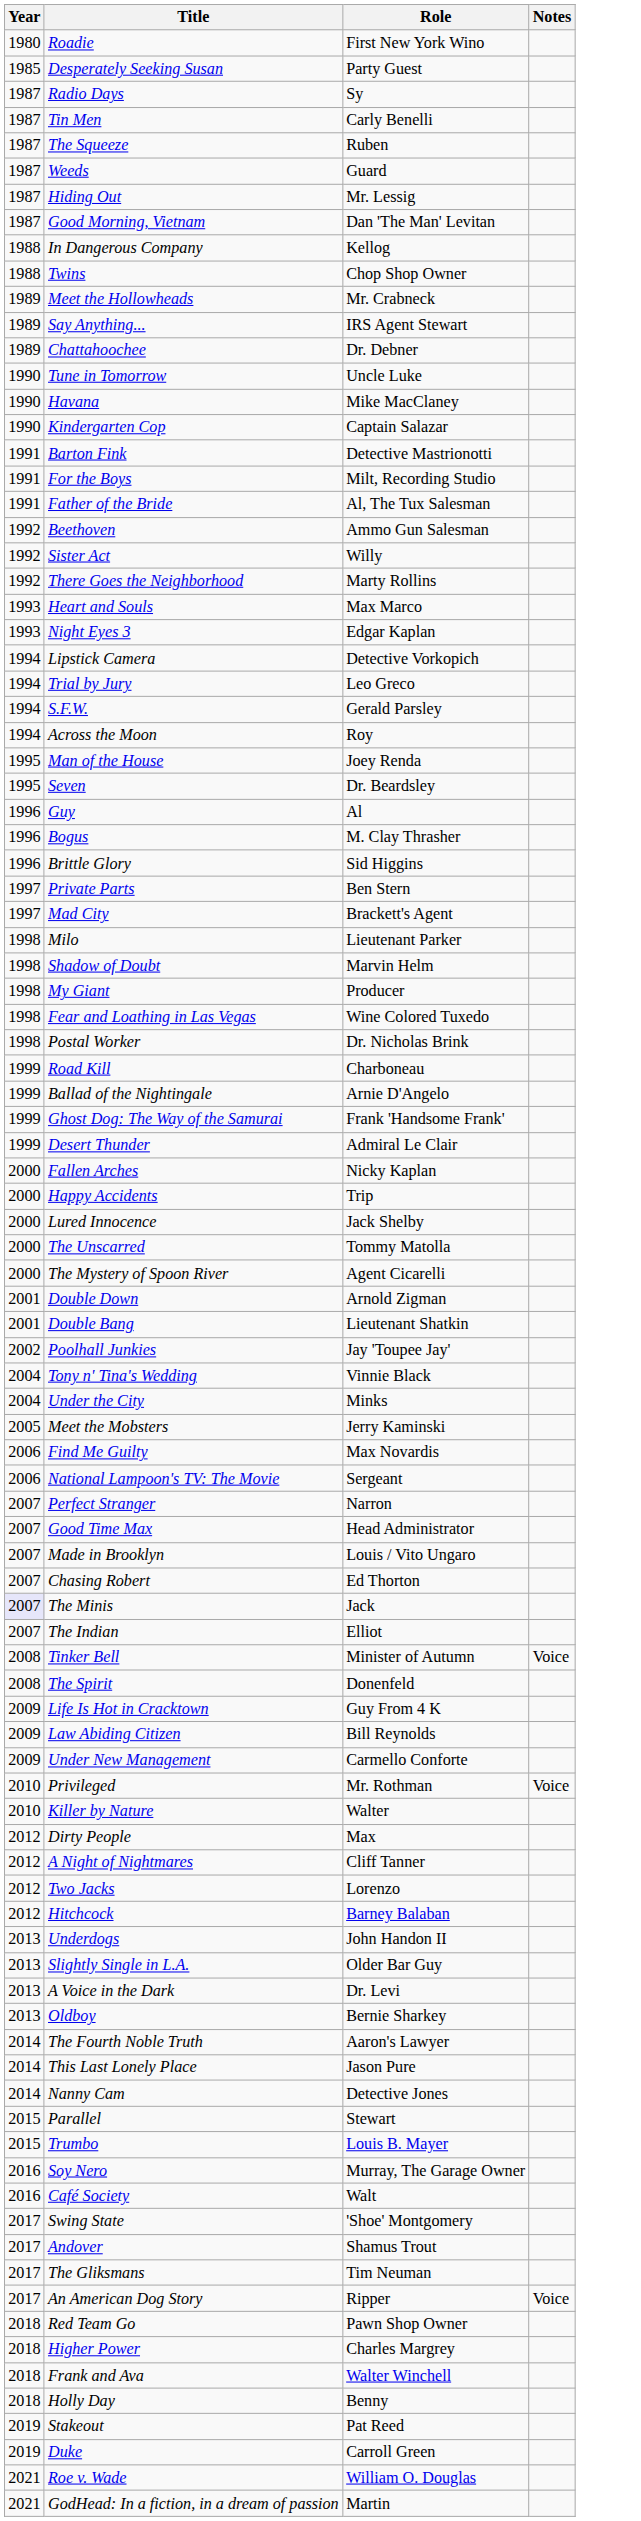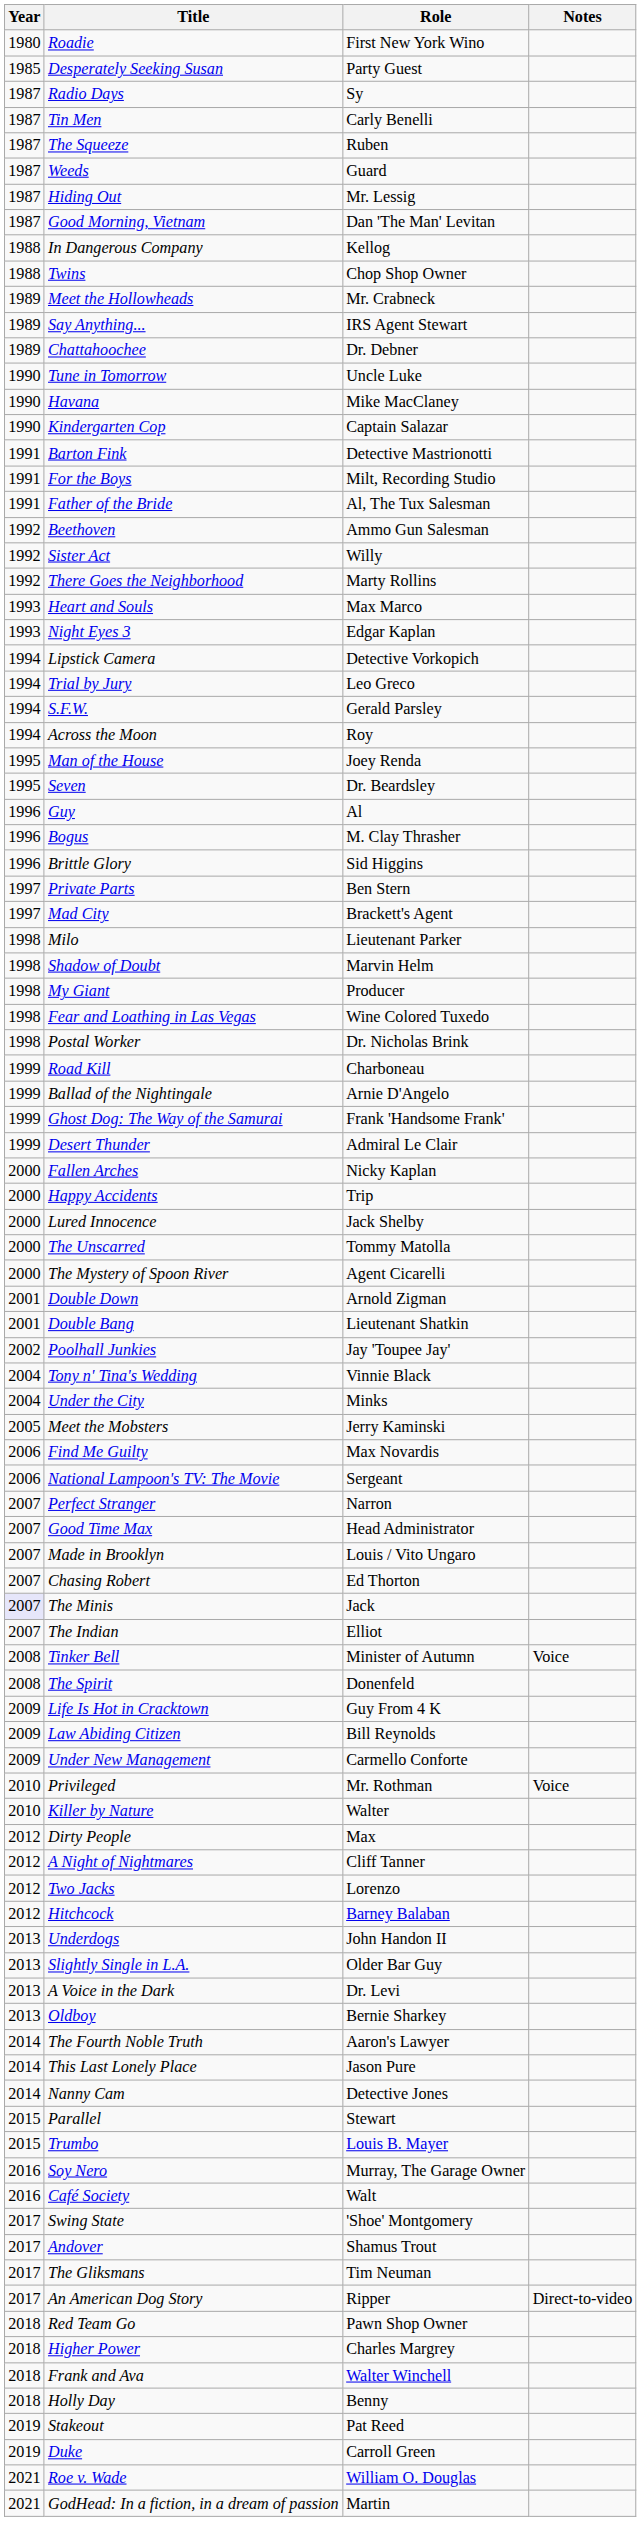An American Dog Story | Notes: Voice -> Direct-to-video
